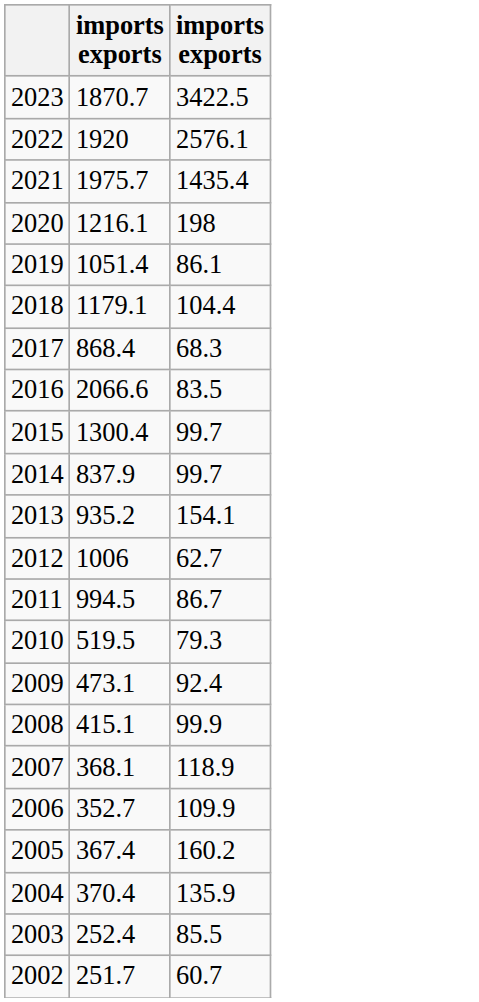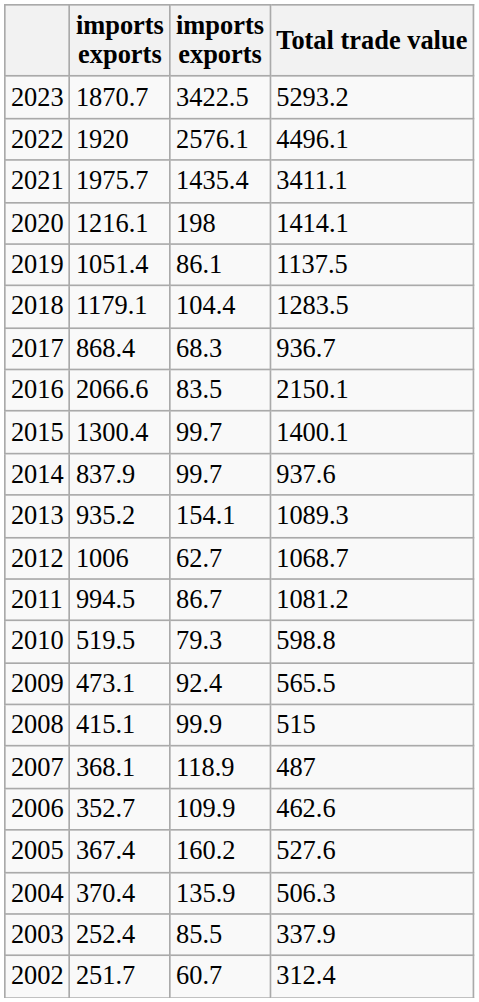+ column: Total trade value | 5293.2 | 4496.1 | 3411.1 | 1414.1 | 1137.5 | 1283.5 | 936.7 | 2150.1 | 1400.1 | 937.6 | 1089.3 | 1068.7 | 1081.2 | 598.8 | 565.5 | 515 | 487 | 462.6 | 527.6 | 506.3 | 337.9 | 312.4
